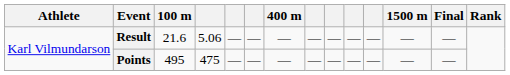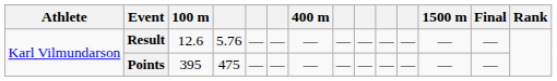Result | 100 m: 21.6 -> 12.6
Result | column 4: 5.06 -> 5.76
Points | 100 m: 495 -> 395
